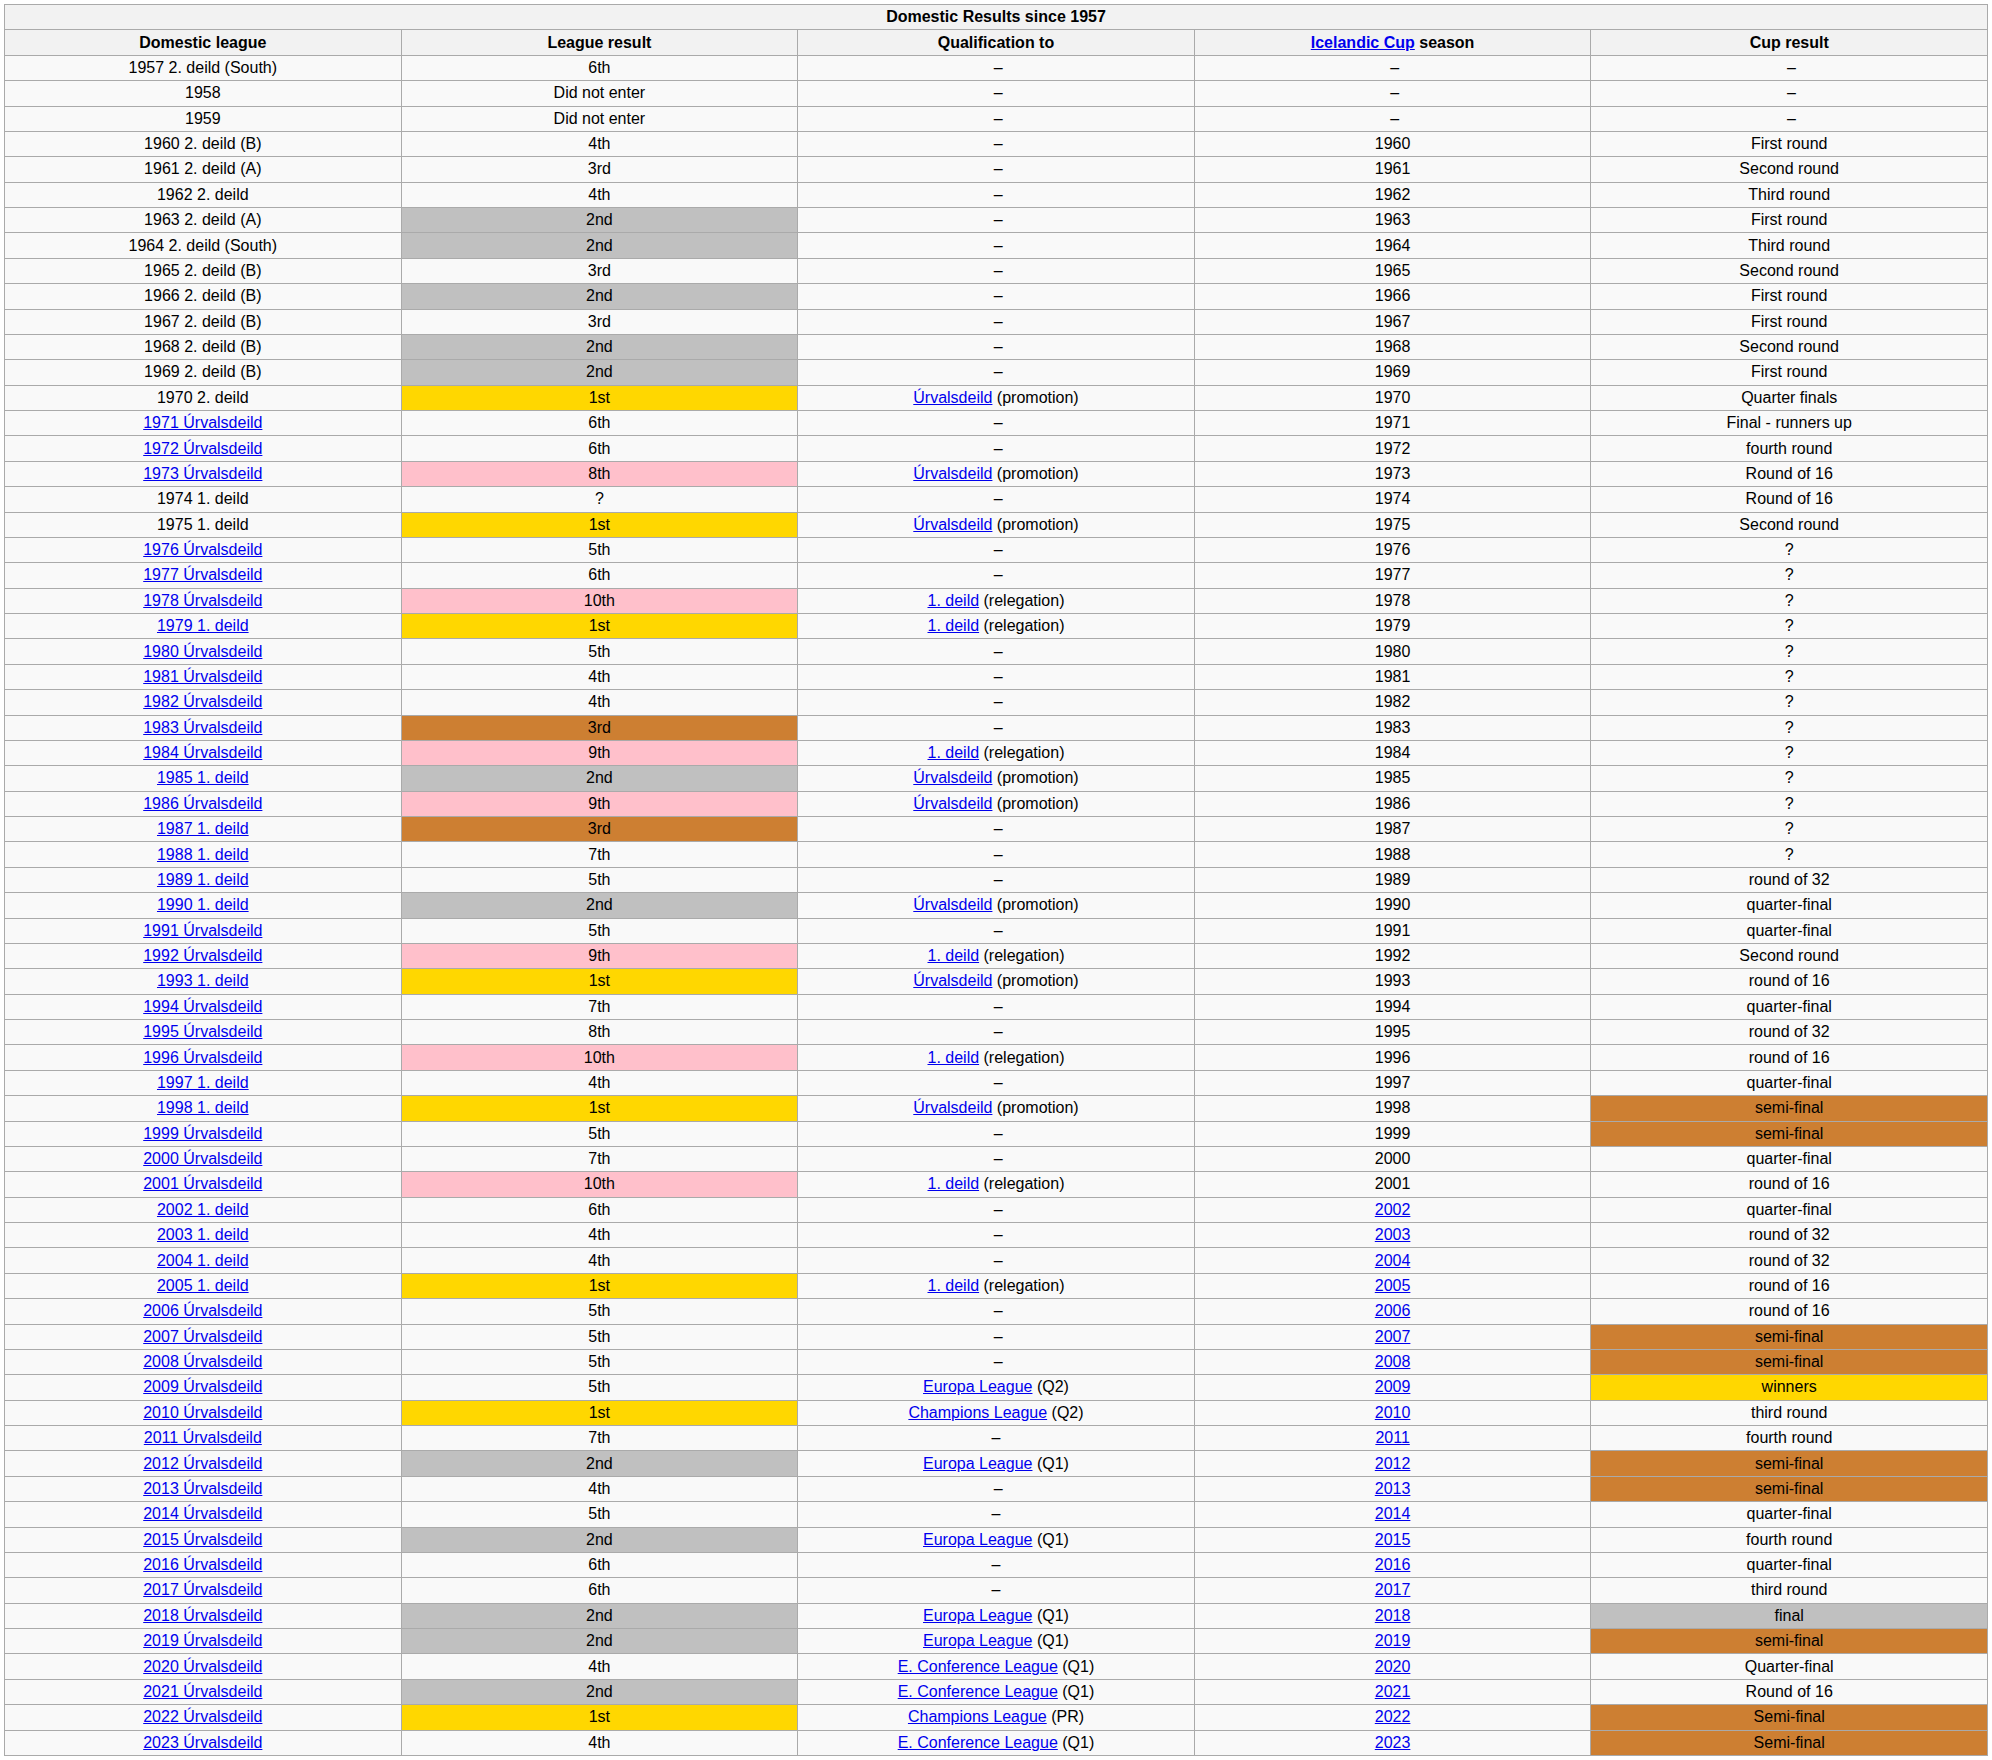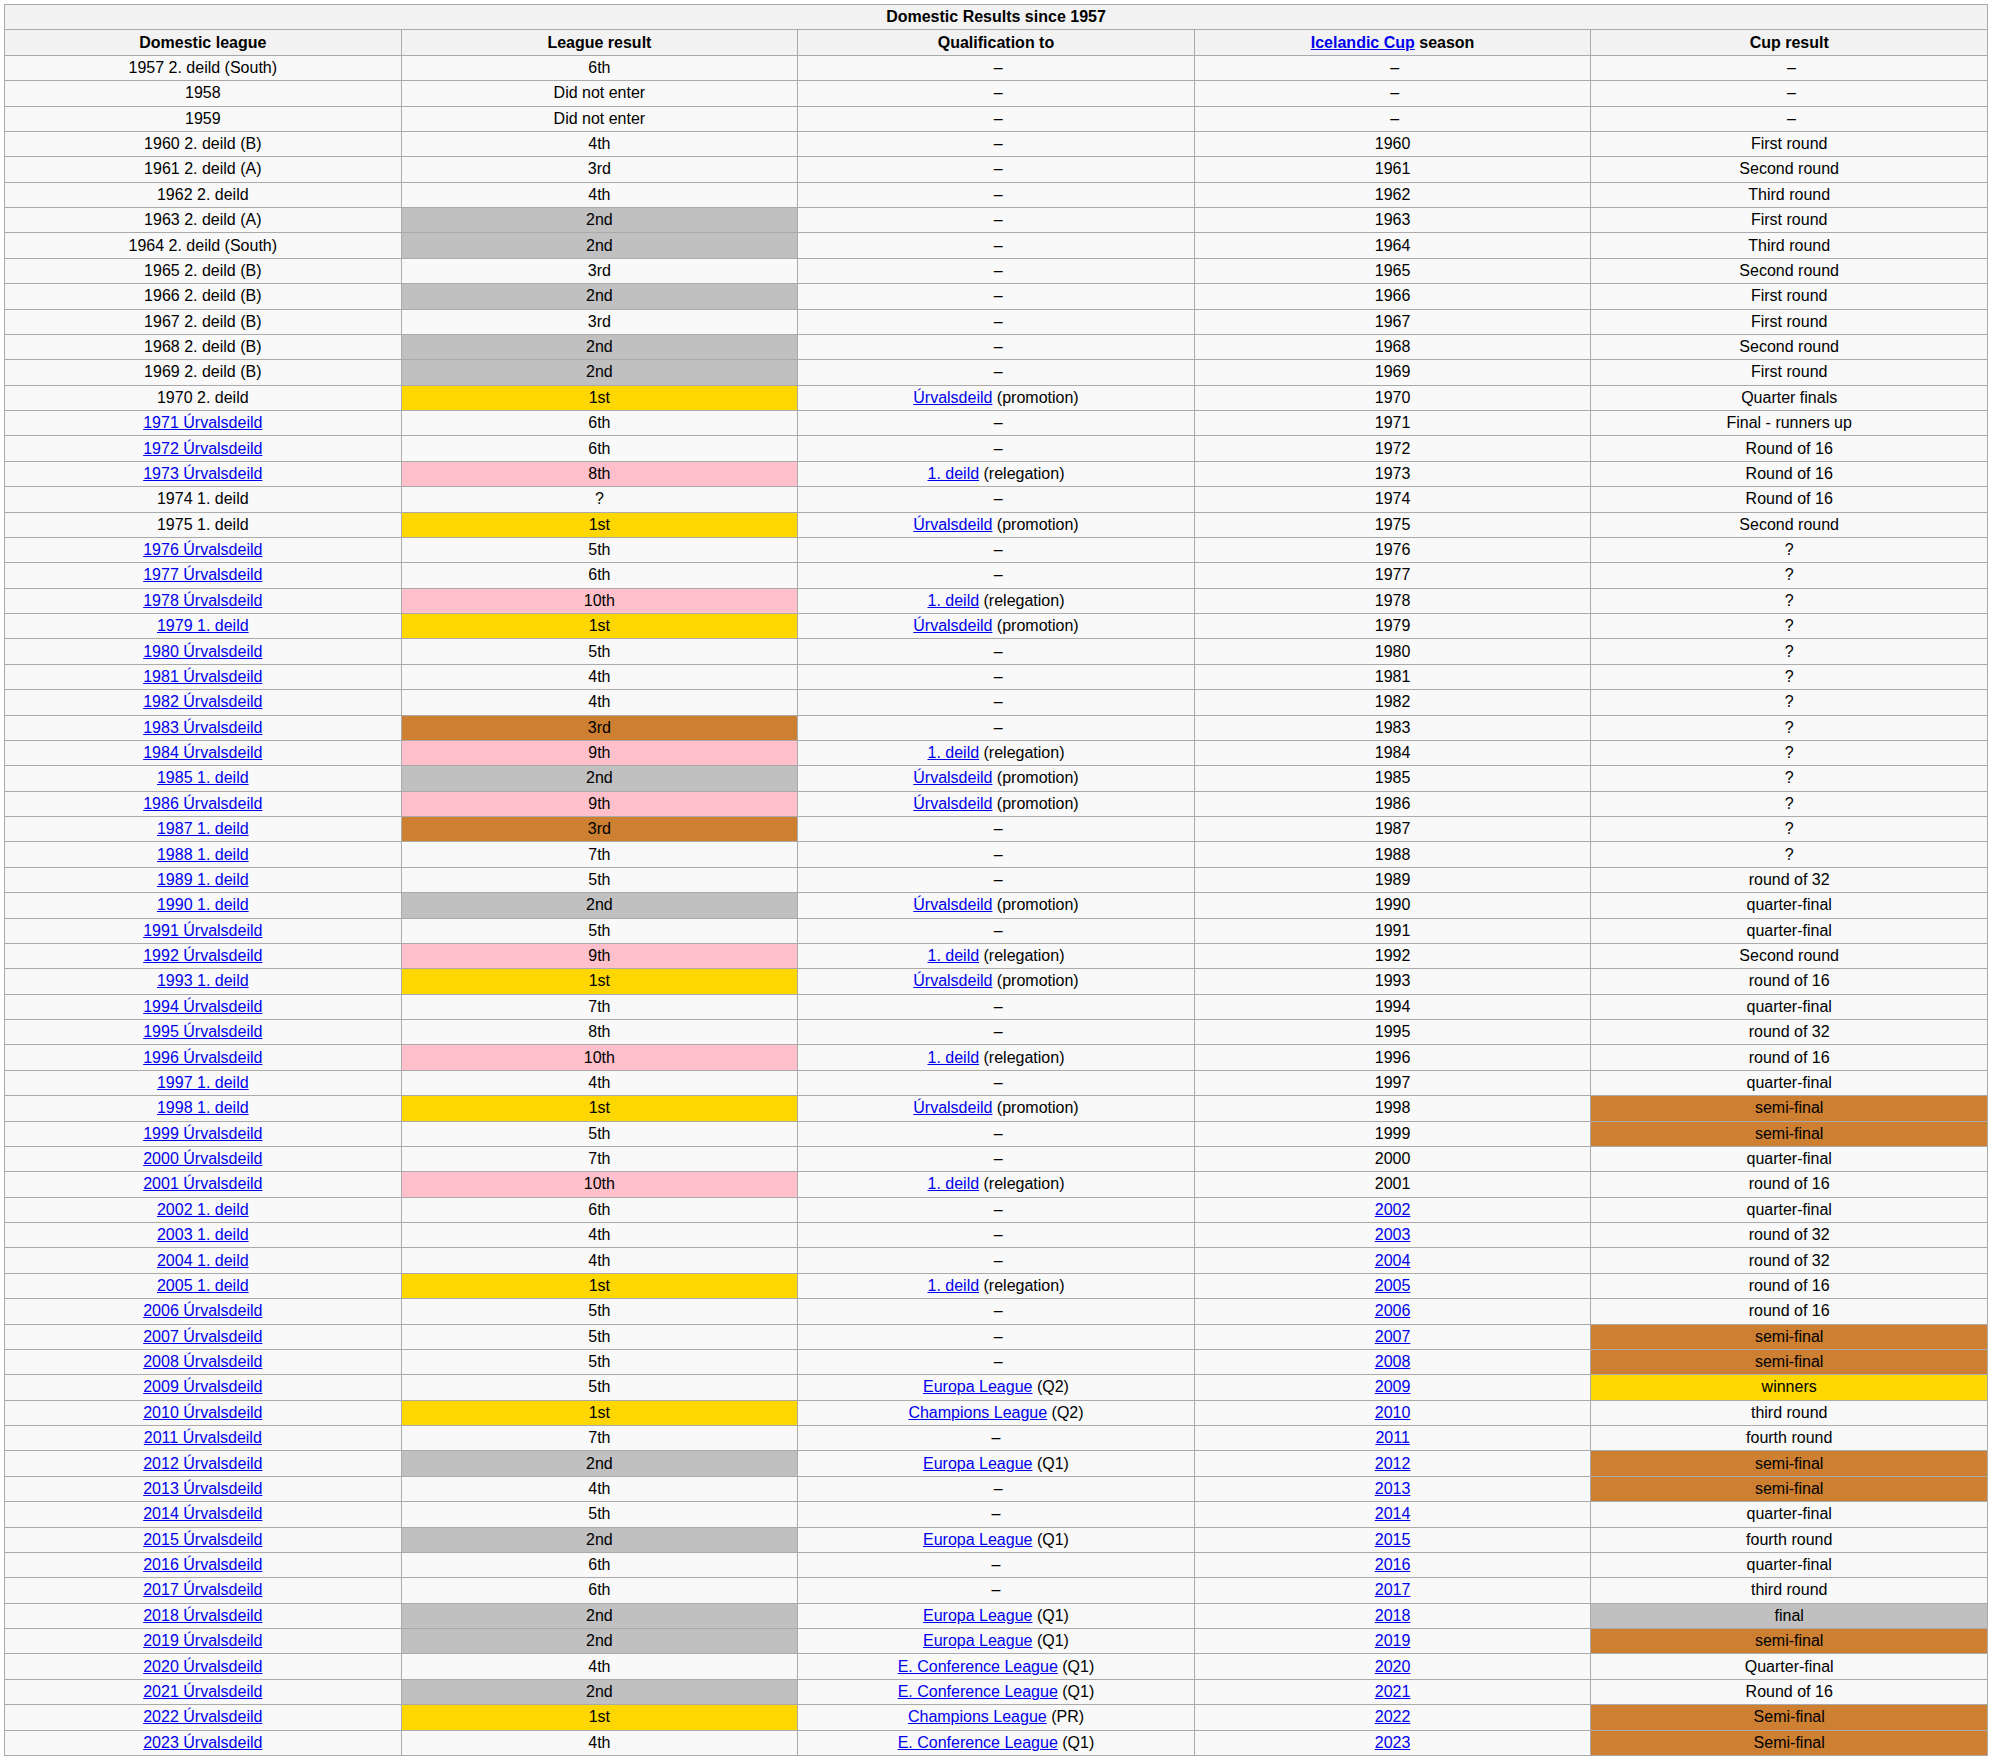1972 Úrvalsdeild | Cup result: fourth round -> Round of 16
1973 Úrvalsdeild | Qualification to: Úrvalsdeild (promotion) -> 1. deild (relegation)
1979 1. deild | Qualification to: 1. deild (relegation) -> Úrvalsdeild (promotion)
